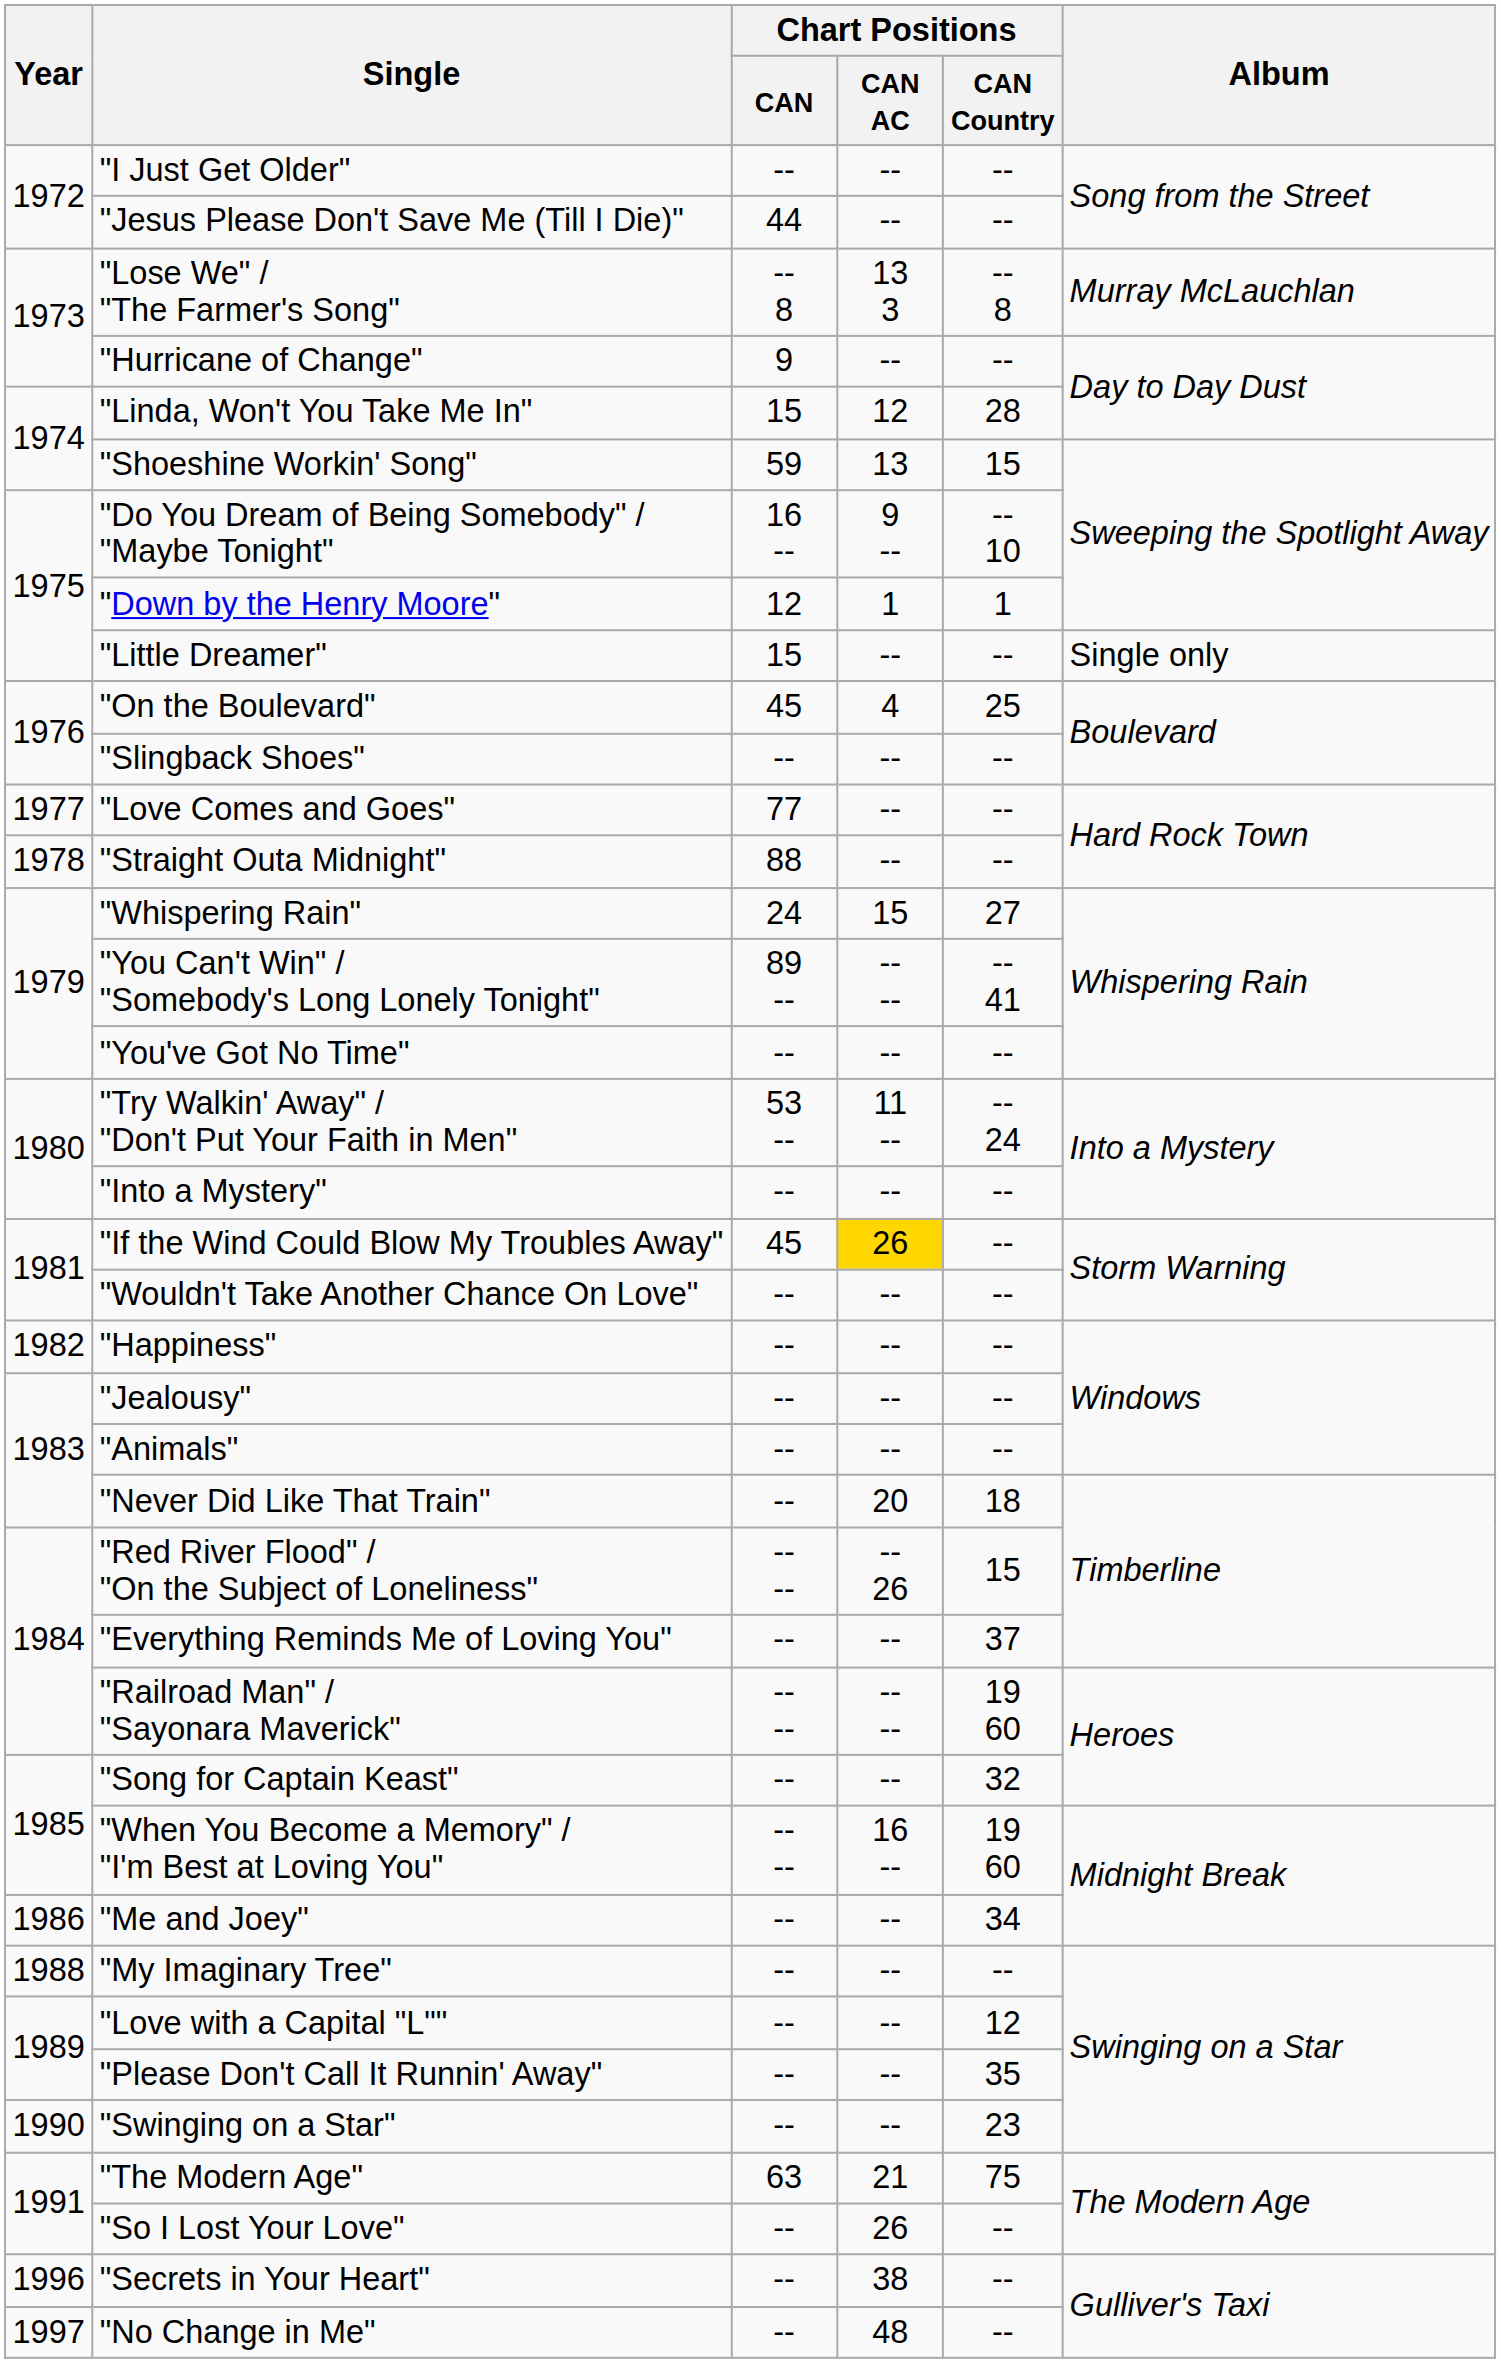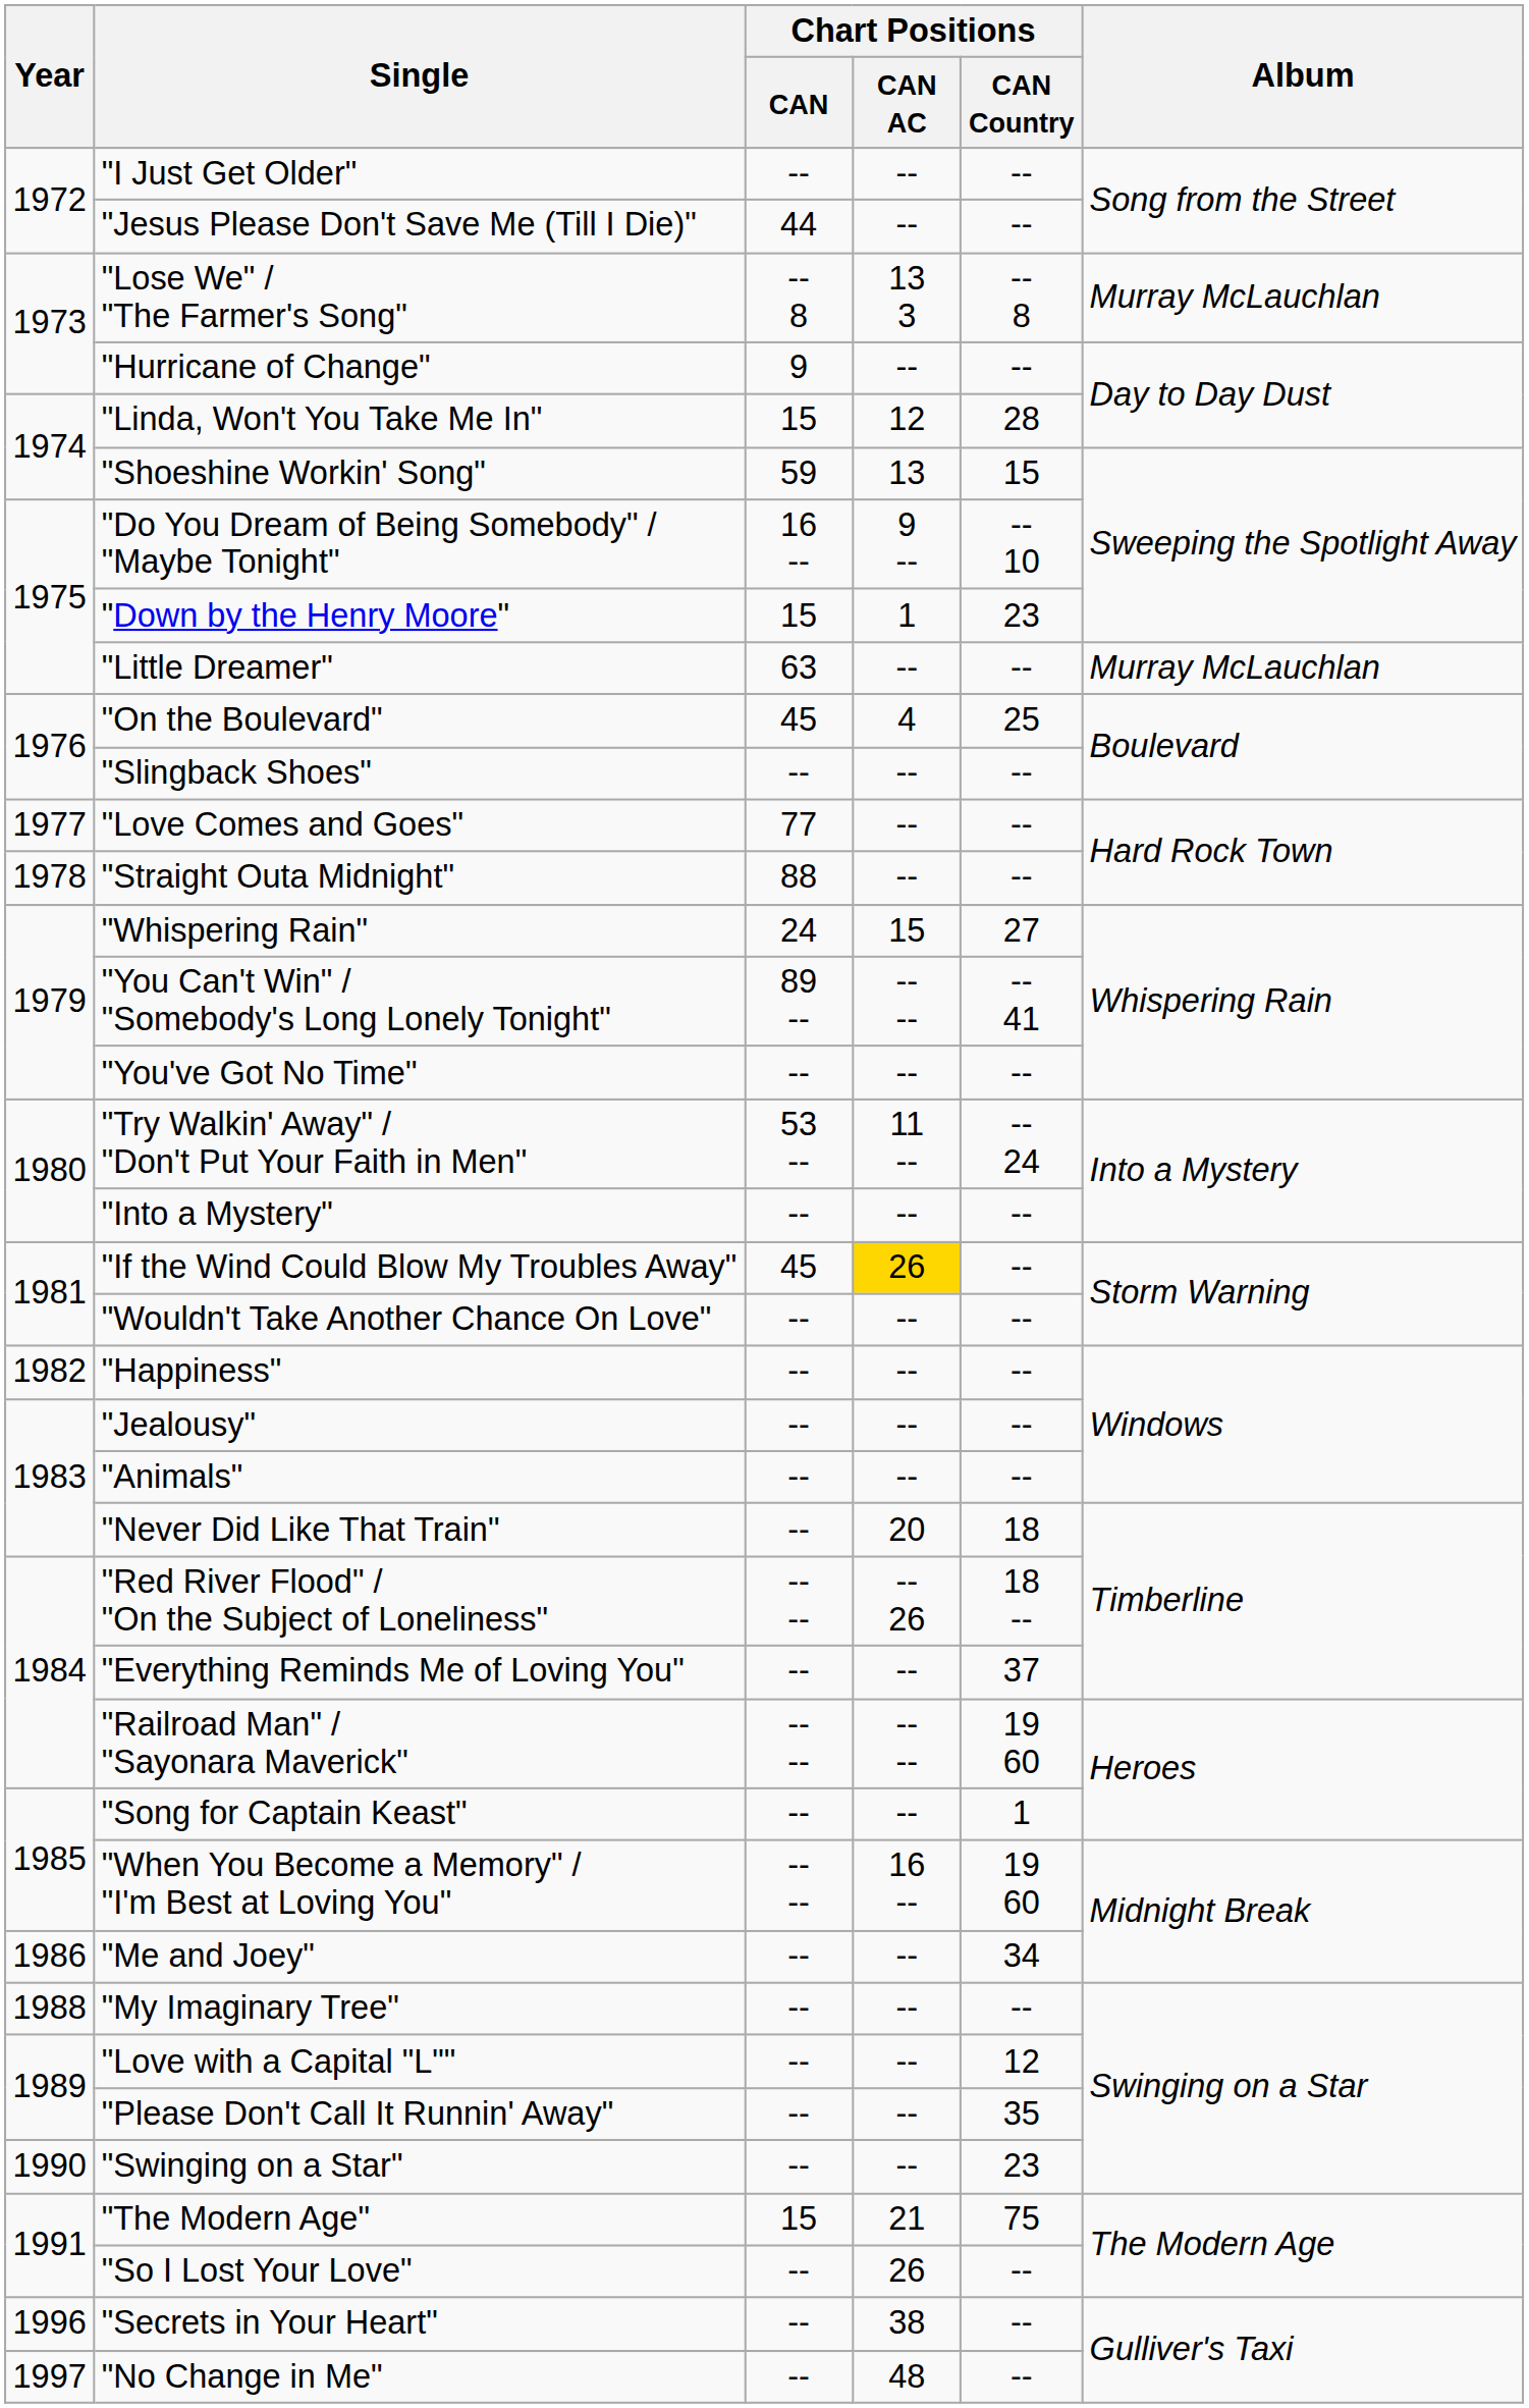"Down by the Henry Moore" | Chart Positions / CAN: 12 -> 15
"Down by the Henry Moore" | Chart Positions / CAN Country: 1 -> 23
"Little Dreamer" | Chart Positions / CAN: 15 -> 63
"Little Dreamer" | Album: Single only -> Murray McLauchlan
"Red River Flood" / "On the Subject of Loneliness" | Chart Positions / CAN Country: 15 -> 18 --
"Song for Captain Keast" | Chart Positions / CAN Country: 32 -> 1
"The Modern Age" | Chart Positions / CAN: 63 -> 15
